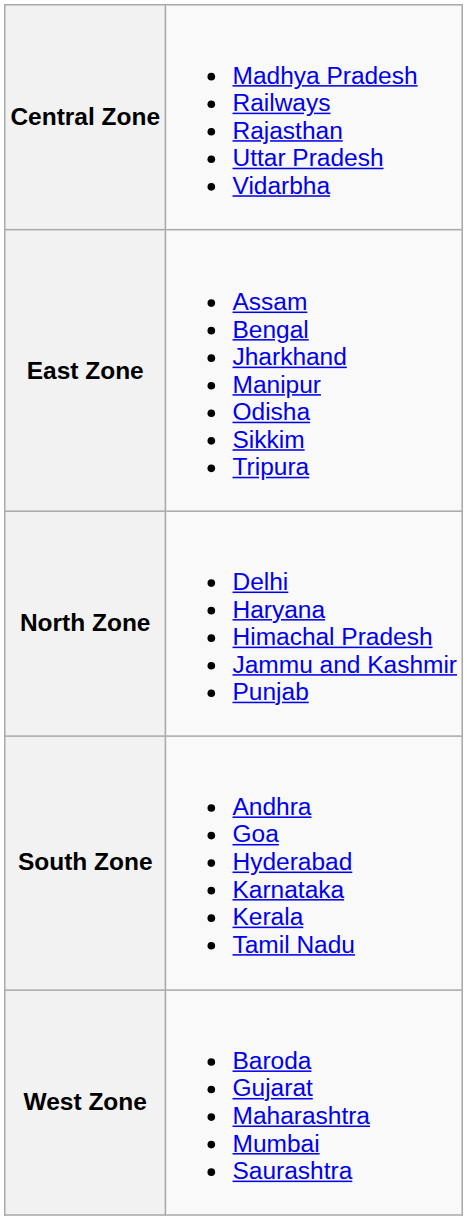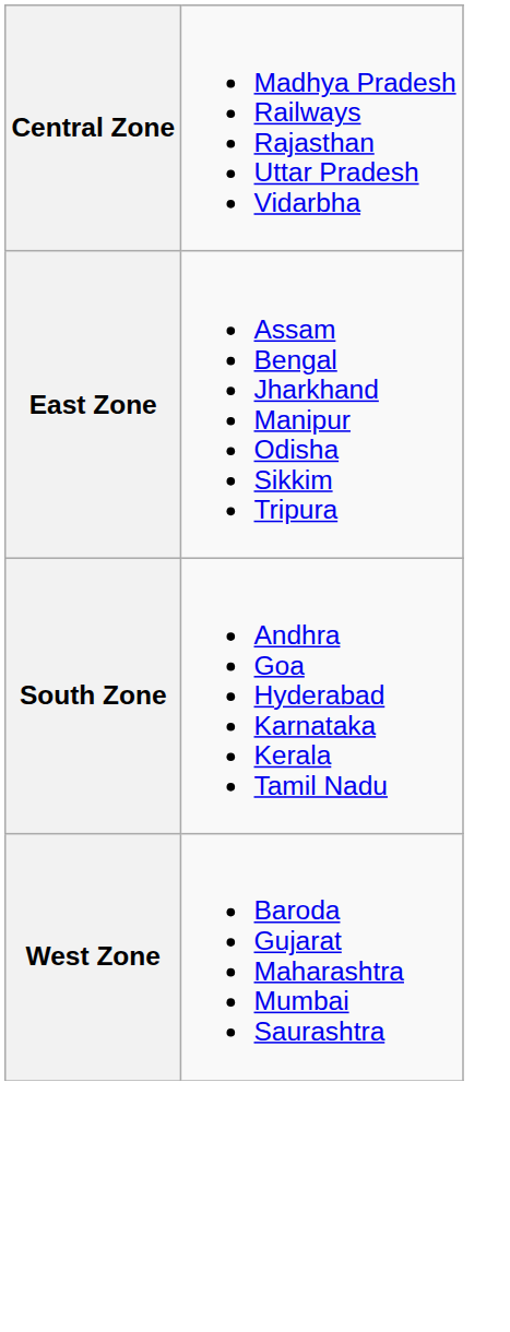- row: North Zone | Delhi Haryana Himachal Pradesh Jammu and Kashmir Punjab
